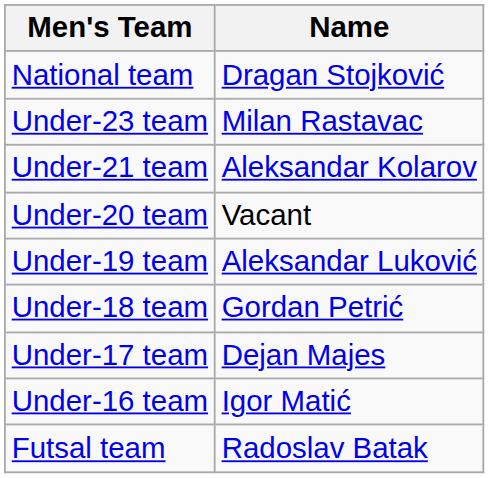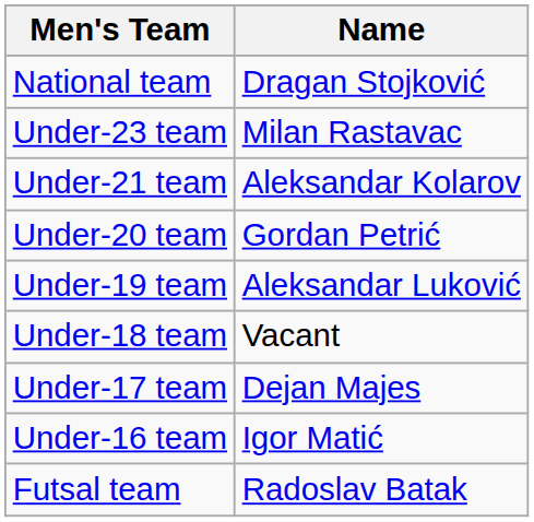Under-20 team | Name: Vacant -> Gordan Petrić
Under-18 team | Name: Gordan Petrić -> Vacant
